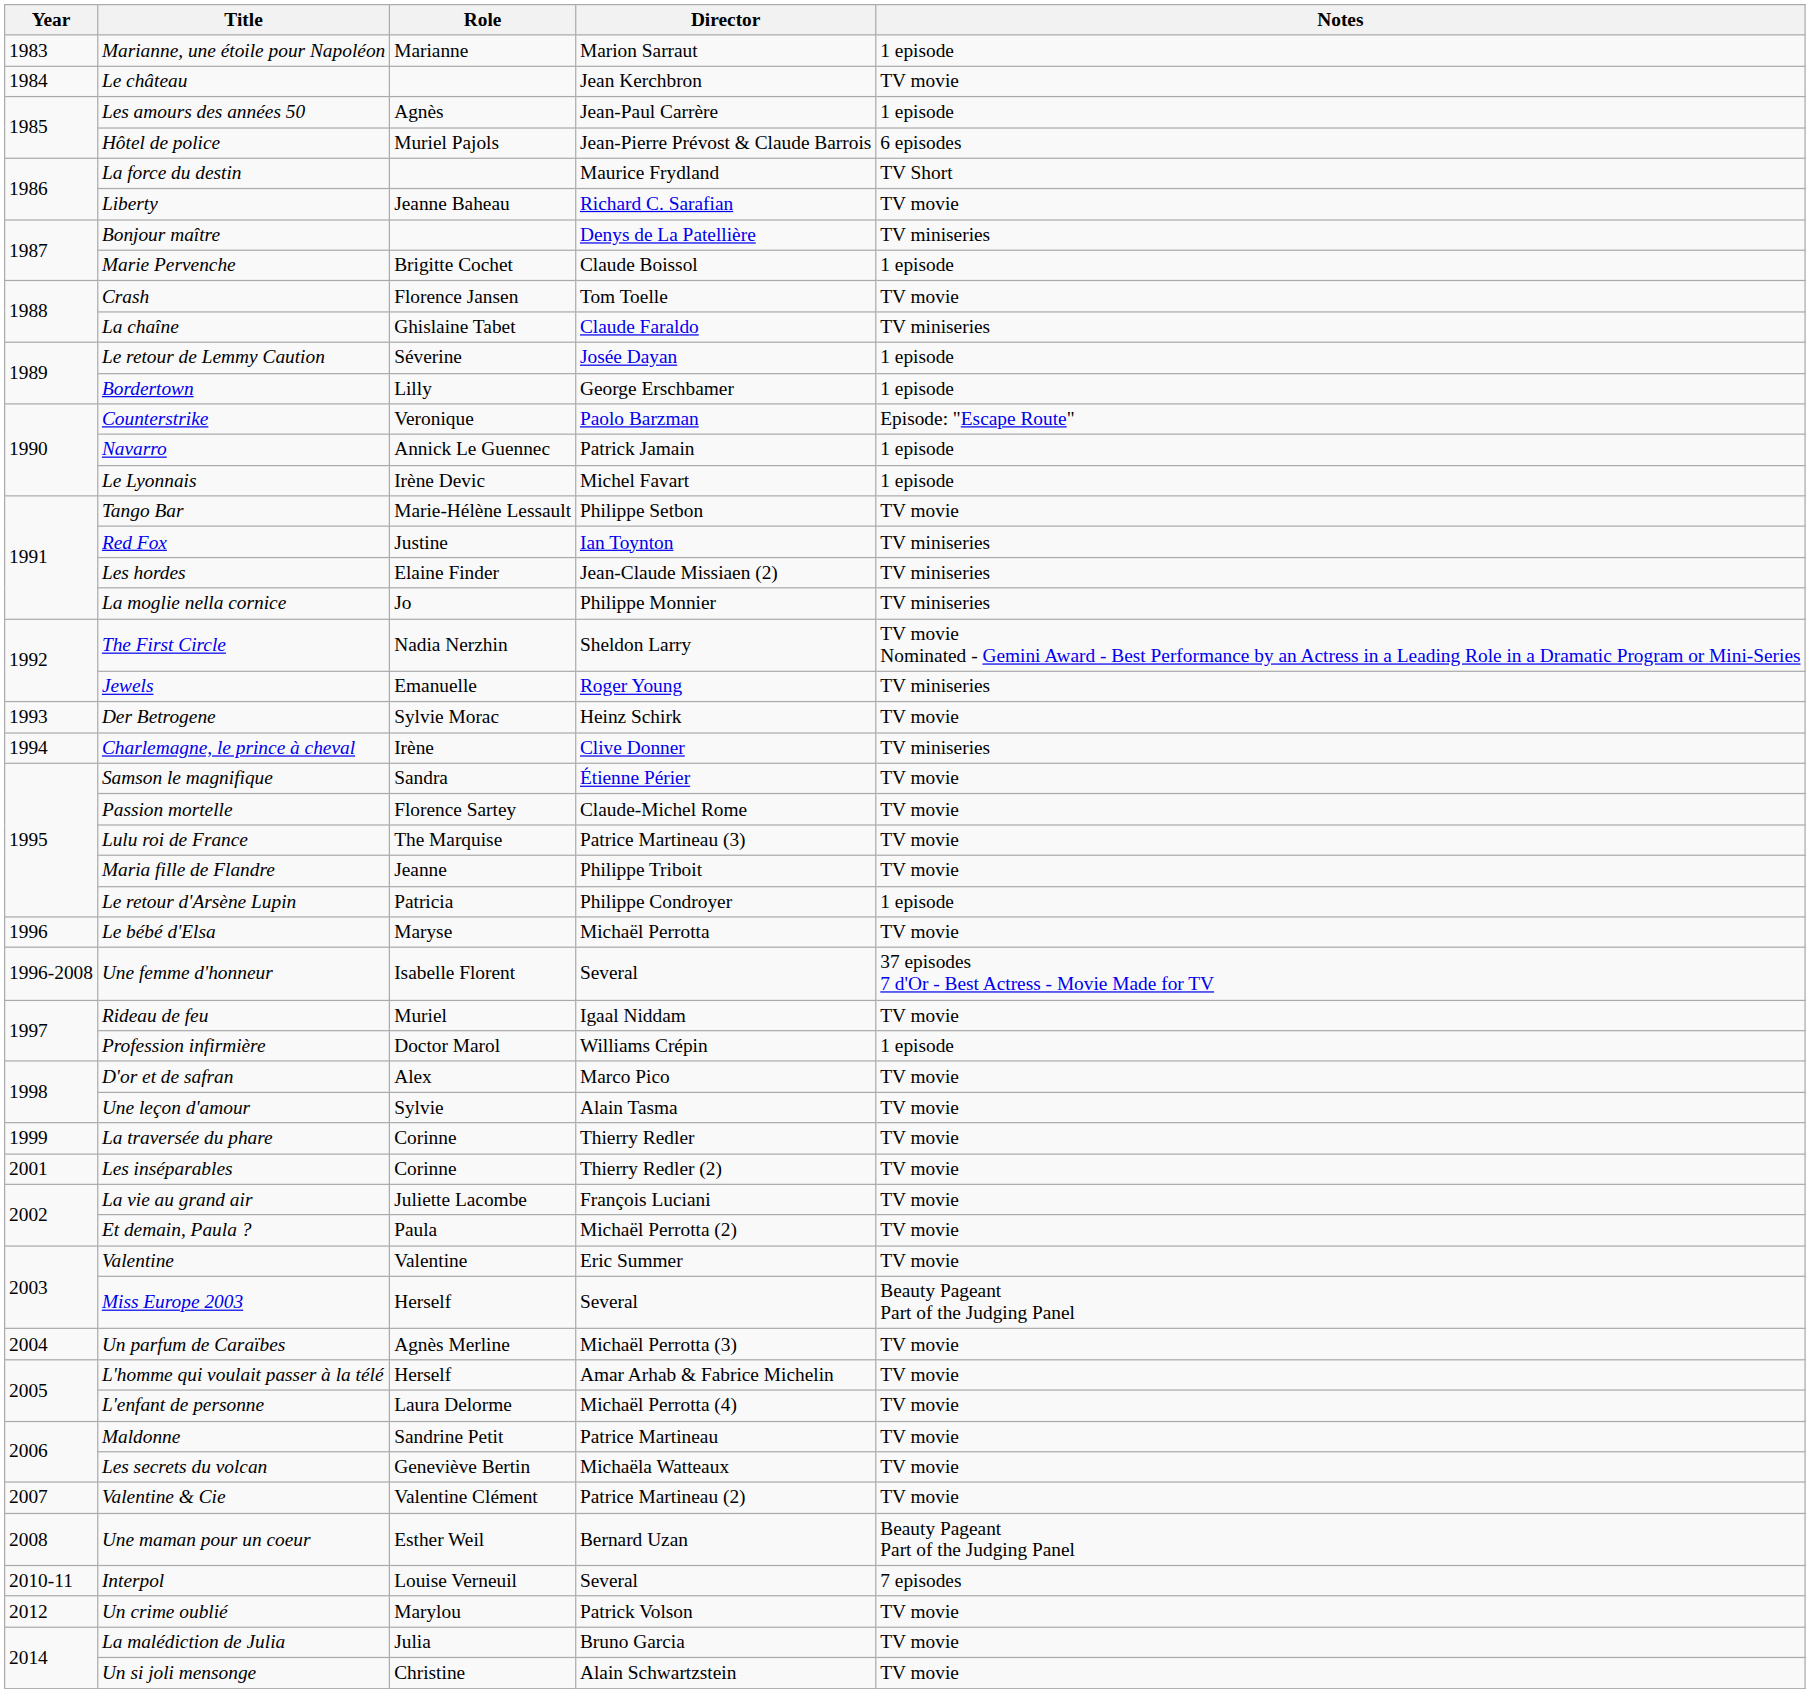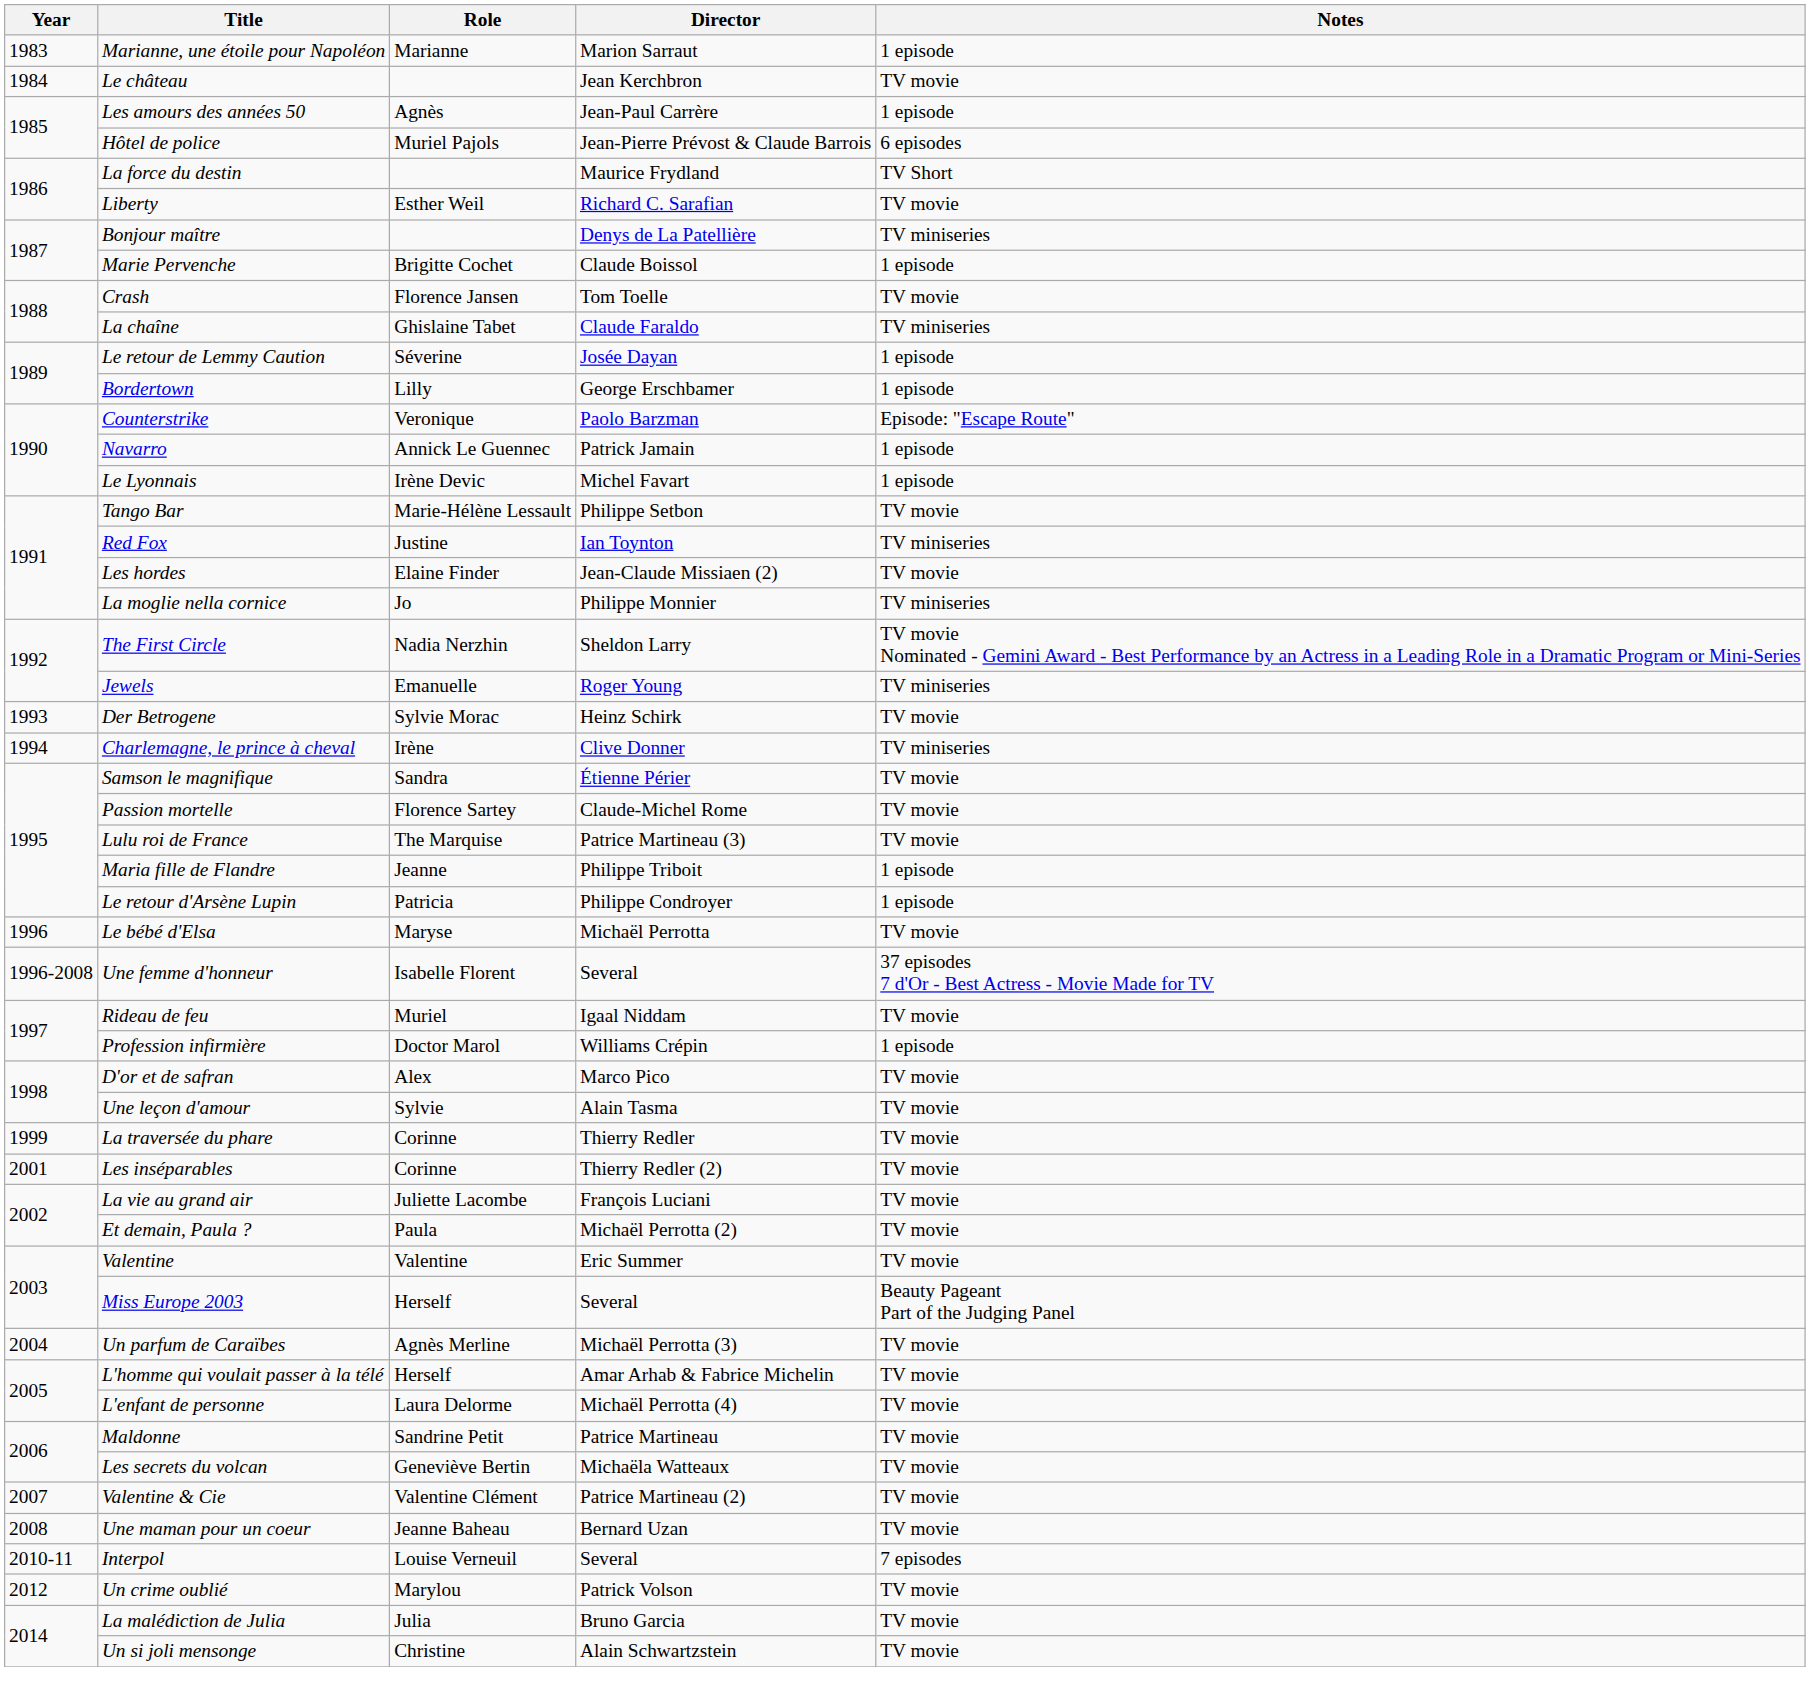Liberty | Role: Jeanne Baheau -> Esther Weil
Les hordes | Notes: TV miniseries -> TV movie
Maria fille de Flandre | Notes: TV movie -> 1 episode
Une maman pour un coeur | Role: Esther Weil -> Jeanne Baheau
Une maman pour un coeur | Notes: Beauty Pageant Part of the Judging Panel -> TV movie
